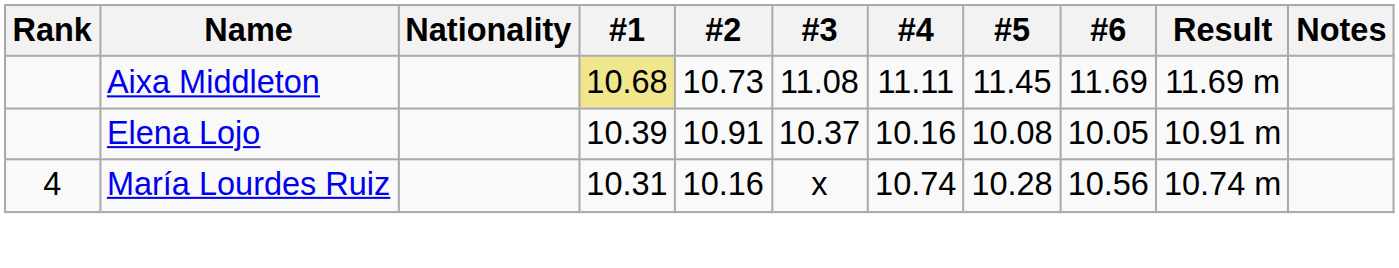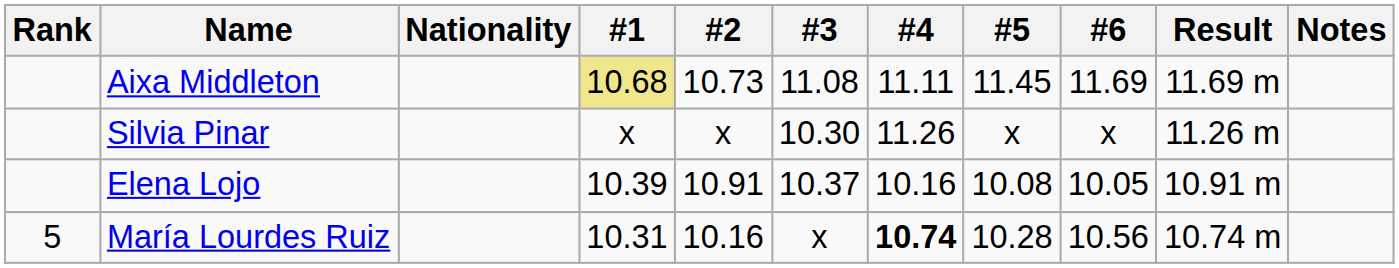+ row: Silvia Pinar | x | x | 10.30 | 11.26 | x | x | 11.26 m
María Lourdes Ruiz | Rank: 4 -> 5
María Lourdes Ruiz | #4: normal -> bold
